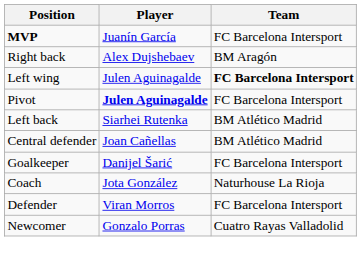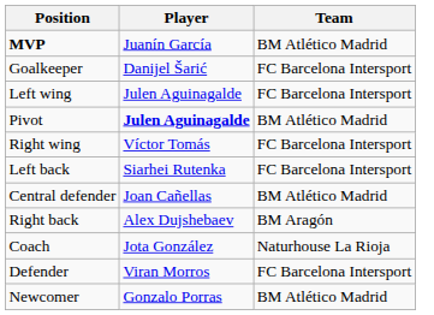MVP | Team: FC Barcelona Intersport -> BM Atlético Madrid
rows swapped: Goalkeeper <-> Right back
Left wing | Team: bold -> normal
Pivot | Team: FC Barcelona Intersport -> BM Atlético Madrid
+ row: Right wing | Víctor Tomás | FC Barcelona Intersport
Left back | Team: BM Atlético Madrid -> FC Barcelona Intersport
Newcomer | Team: Cuatro Rayas Valladolid -> BM Atlético Madrid
